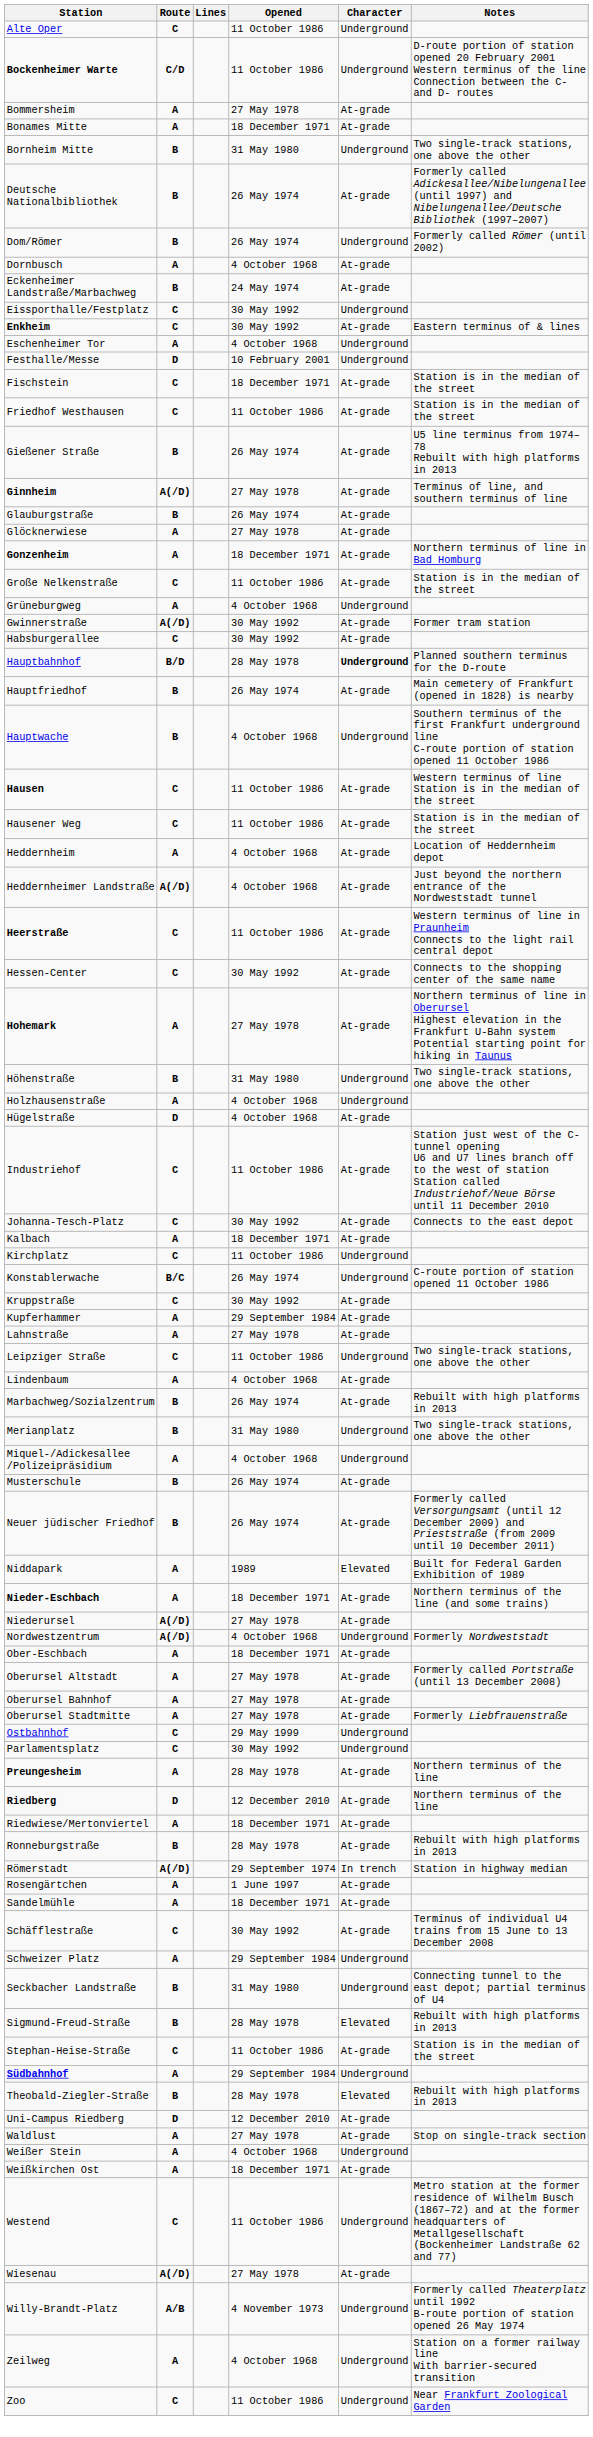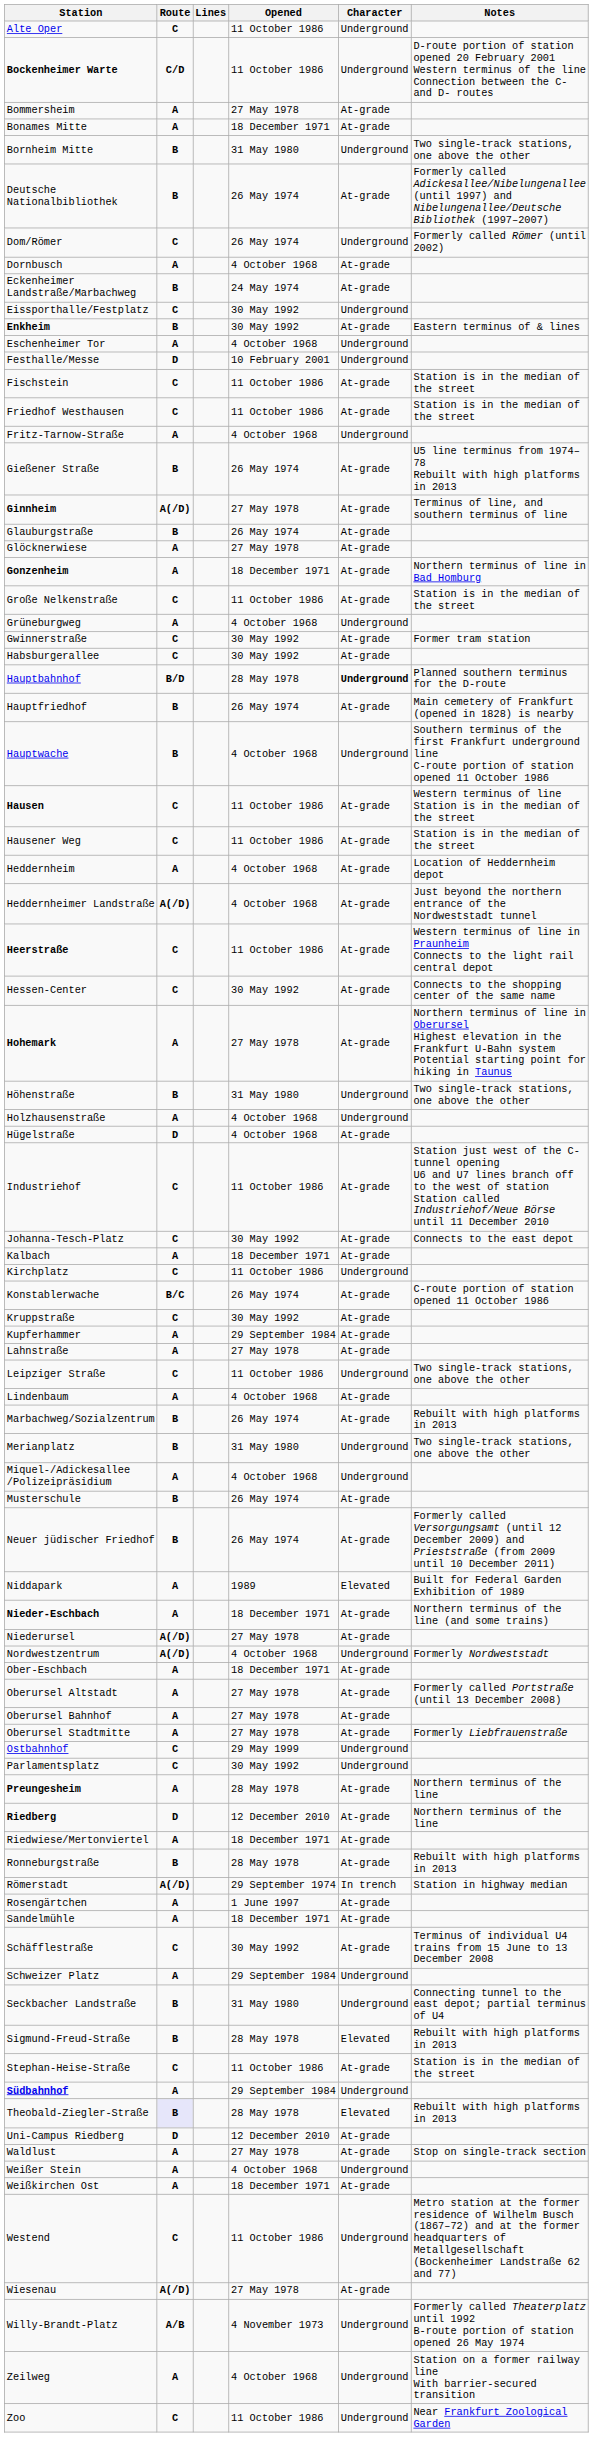Dom/Römer | Route: B -> C
Enkheim | Route: C -> B
Fischstein | Opened: 18 December 1971 -> 11 October 1986
+ row: Fritz-Tarnow-Straße | A | 4 October 1968 | Underground
Gwinnerstraße | Route: A(/D) -> C
Konstablerwache | Character: Underground -> At-grade
Theobald-Ziegler-Straße | Route: no background -> lavender background
